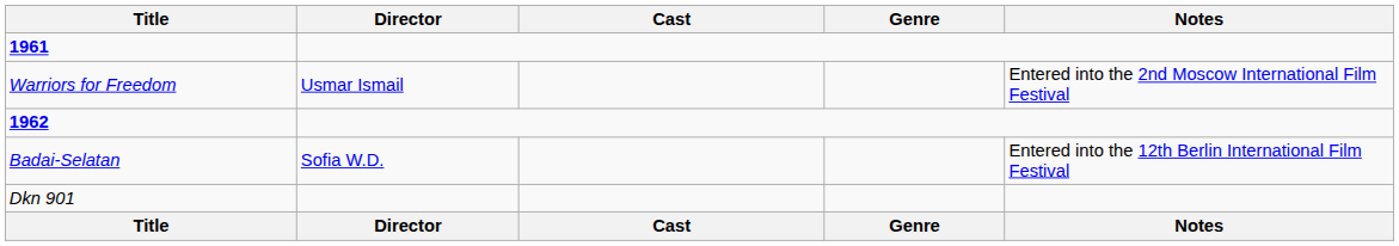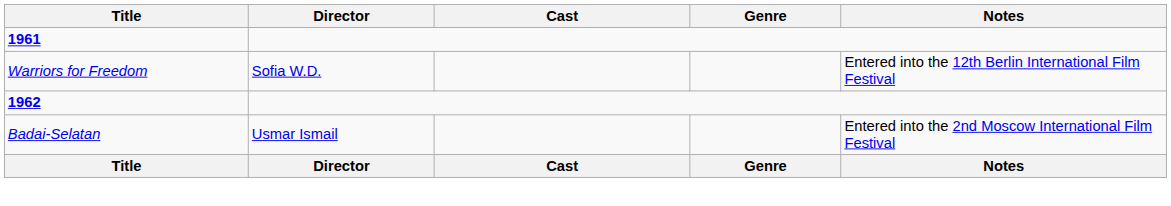Warriors for Freedom | Director: Usmar Ismail -> Sofia W.D.
Warriors for Freedom | Notes: Entered into the 2nd Moscow International Film Festival -> Entered into the 12th Berlin International Film Festival
Badai-Selatan | Director: Sofia W.D. -> Usmar Ismail
Badai-Selatan | Notes: Entered into the 12th Berlin International Film Festival -> Entered into the 2nd Moscow International Film Festival
- row: Dkn 901
